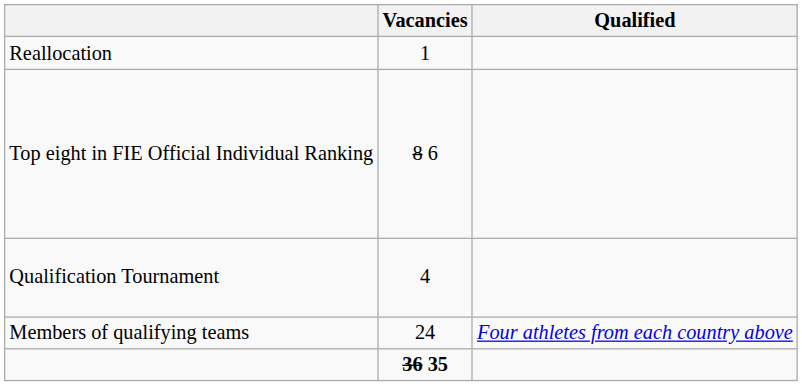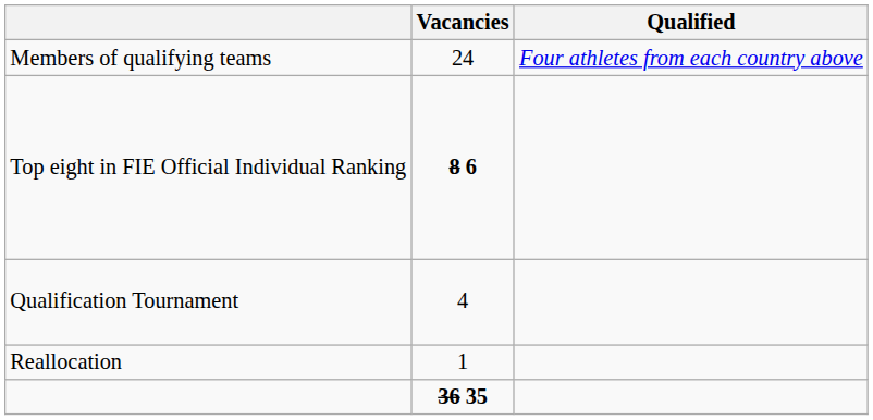rows swapped: Members of qualifying teams <-> Reallocation
Top eight in FIE Official Individual Ranking | Vacancies: normal -> bold
